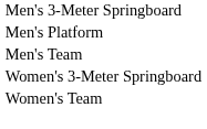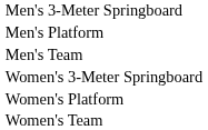+ row: Women's Platform
